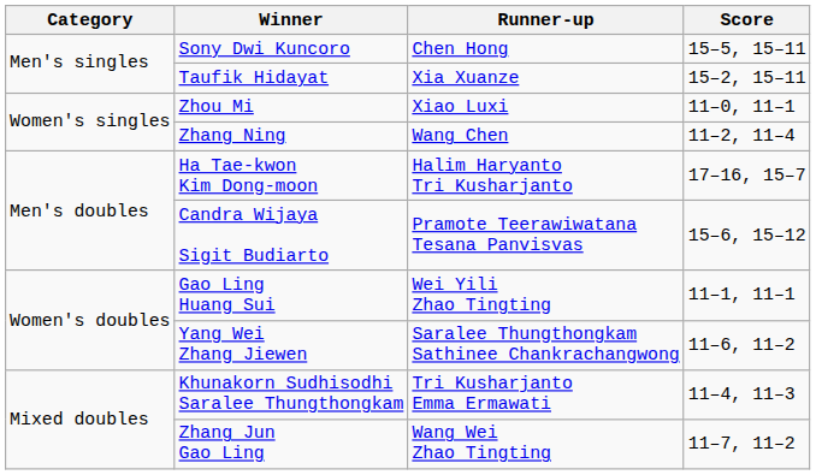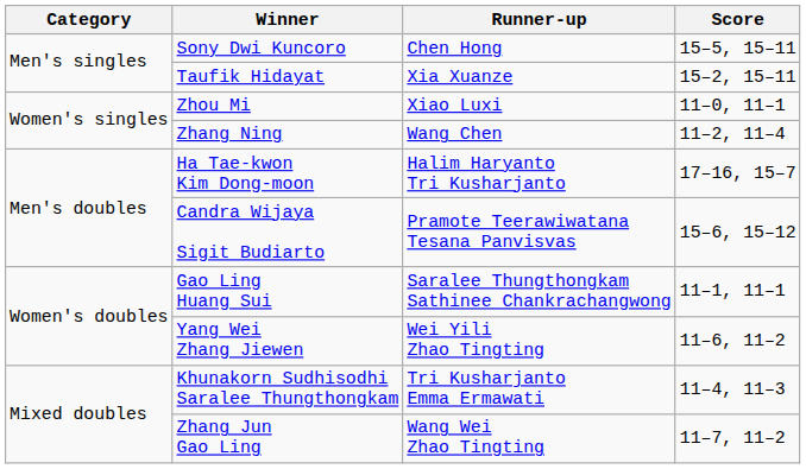Gao Ling Huang Sui | Runner-up: Wei Yili Zhao Tingting -> Saralee Thungthongkam Sathinee Chankrachangwong
Yang Wei Zhang Jiewen | Runner-up: Saralee Thungthongkam Sathinee Chankrachangwong -> Wei Yili Zhao Tingting
